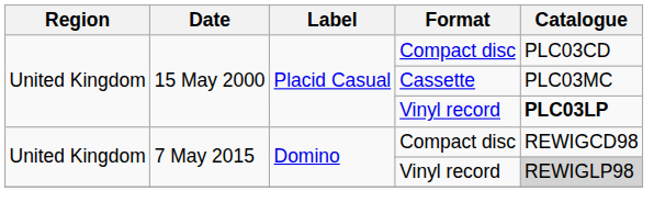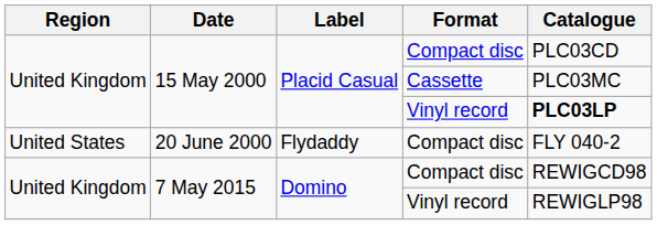+ row: United States | 20 June 2000 | Flydaddy | Compact disc | FLY 040-2
7 May 2015 / Vinyl record | Catalogue: lightgrey background -> no background
